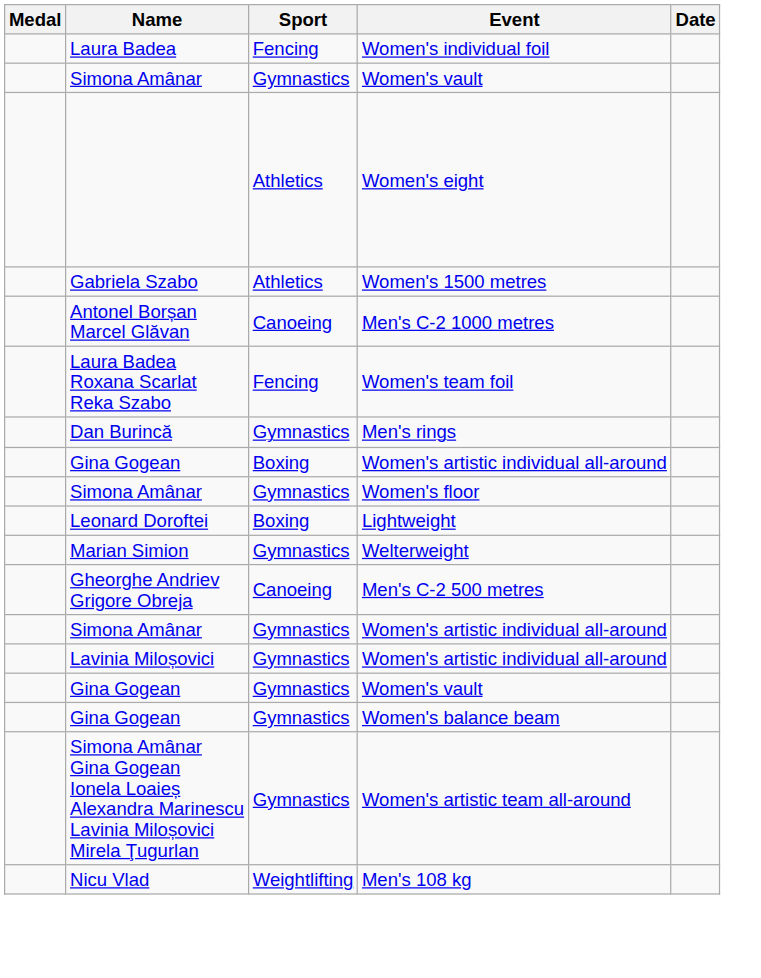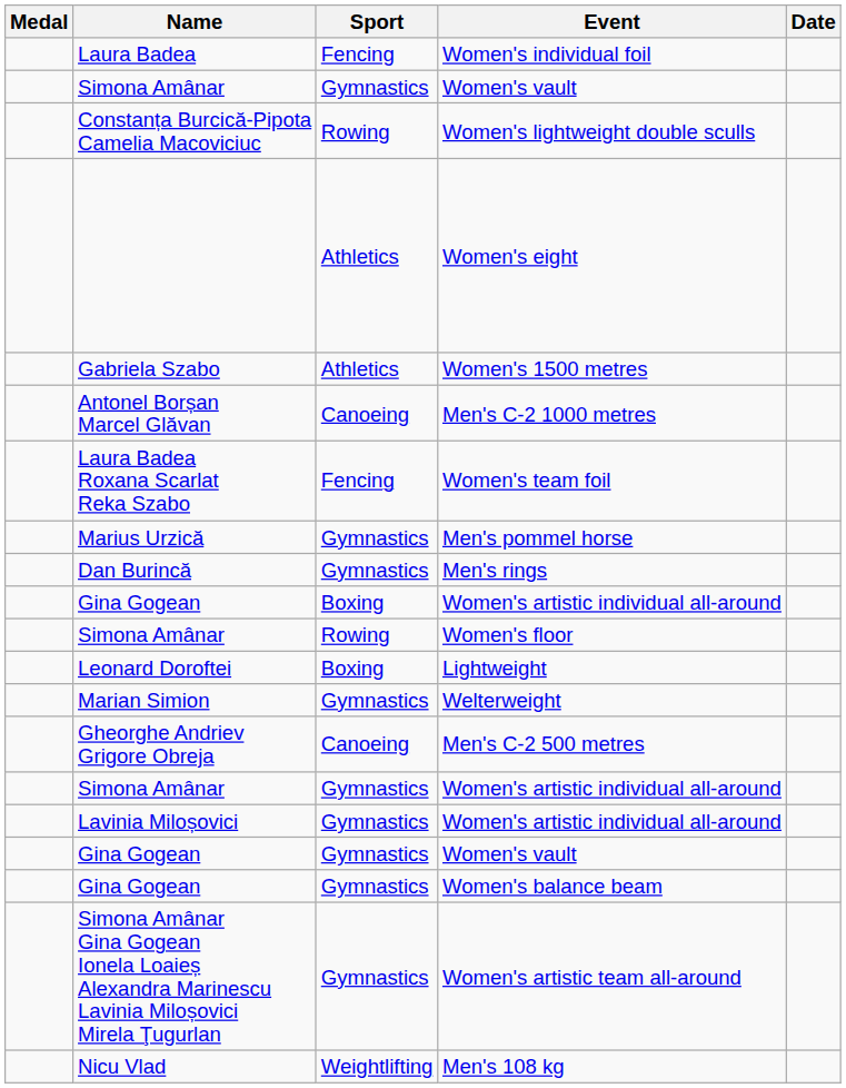+ row: Constanța Burcică-Pipota Camelia Macoviciuc | Rowing | Women's lightweight double sculls
+ row: Marius Urzică | Gymnastics | Men's pommel horse
Women's floor | Sport: Gymnastics -> Rowing
